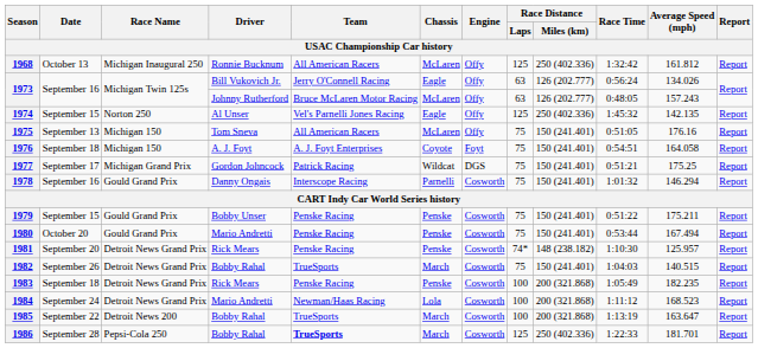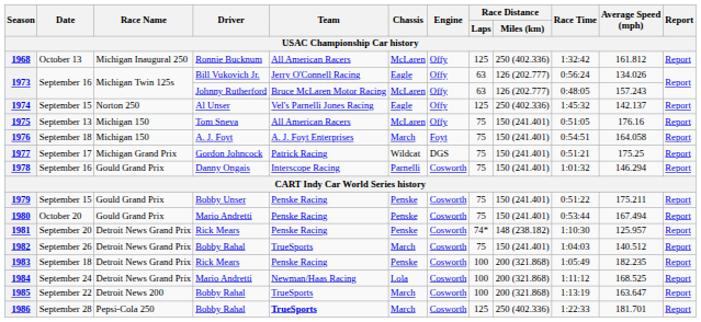1974 | Average Speed (mph): 142.135 -> 142.137
1976 | Chassis: Coyote -> March
1982 | Average Speed (mph): 140.515 -> 140.512
1984 | Average Speed (mph): 168.523 -> 168.525
